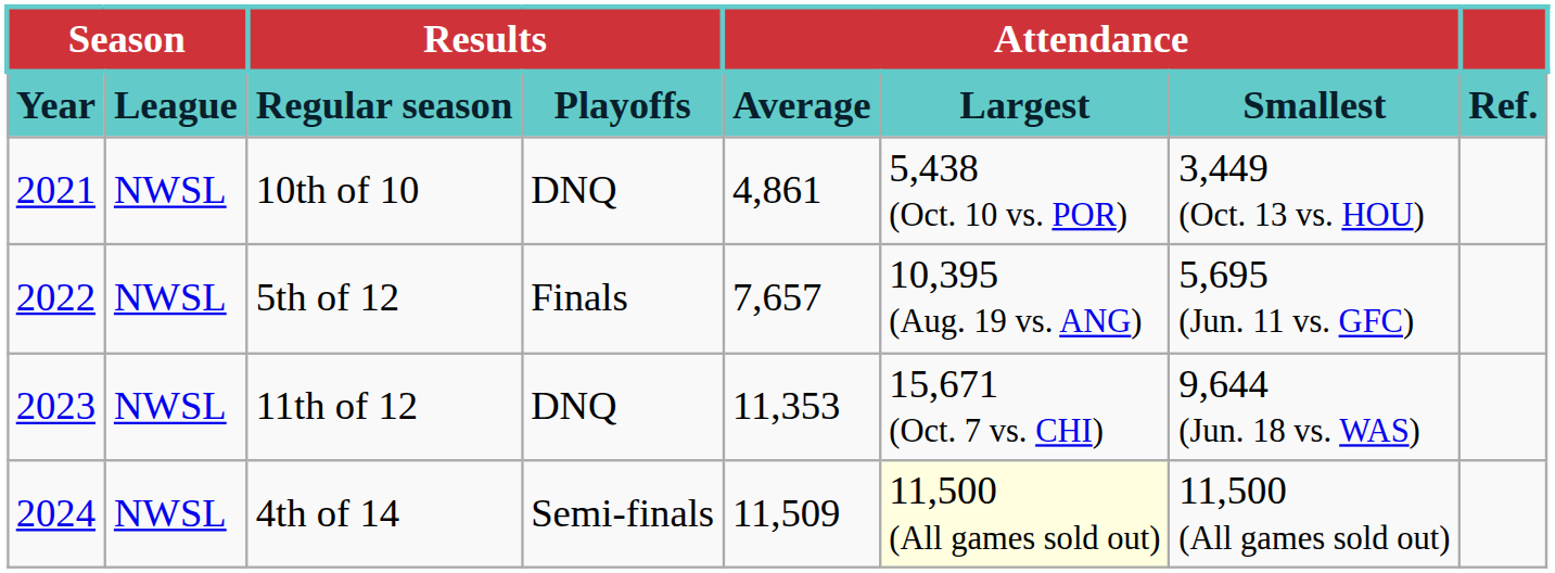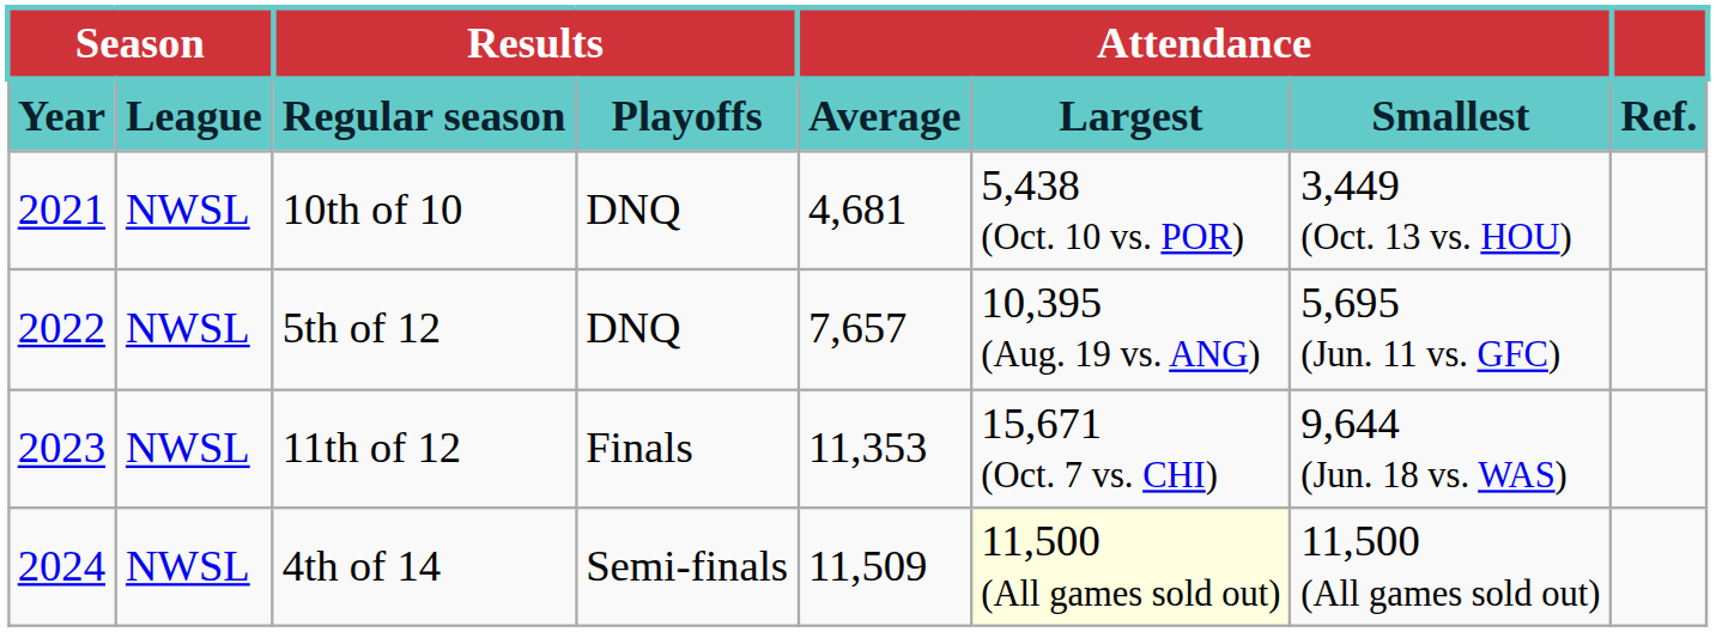10th of 10 | Attendance / Average: 4,861 -> 4,681
5th of 12 | Results / Playoffs: Finals -> DNQ
11th of 12 | Results / Playoffs: DNQ -> Finals
